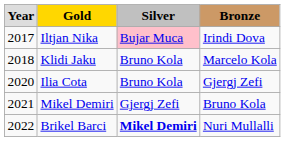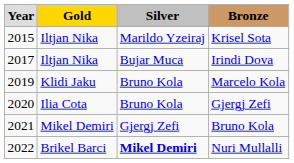+ row: 2015 | Iltjan Nika | Marildo Yzeiraj | Krisel Sota
Irindi Dova | column 3: pink background -> no background
Marcelo Kola | column 1: 2018 -> 2019
